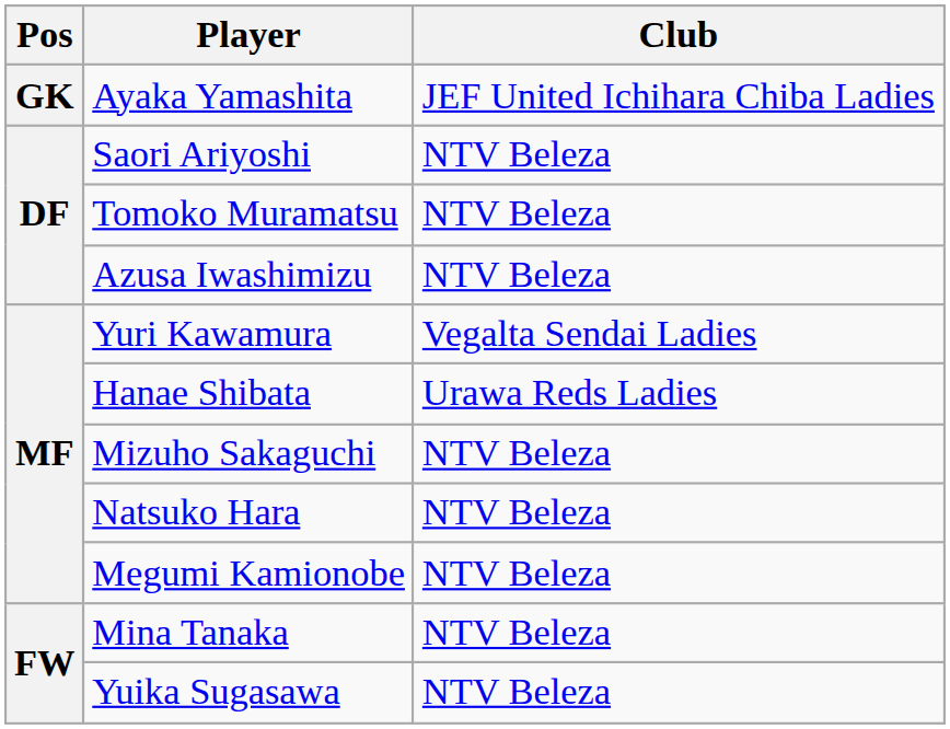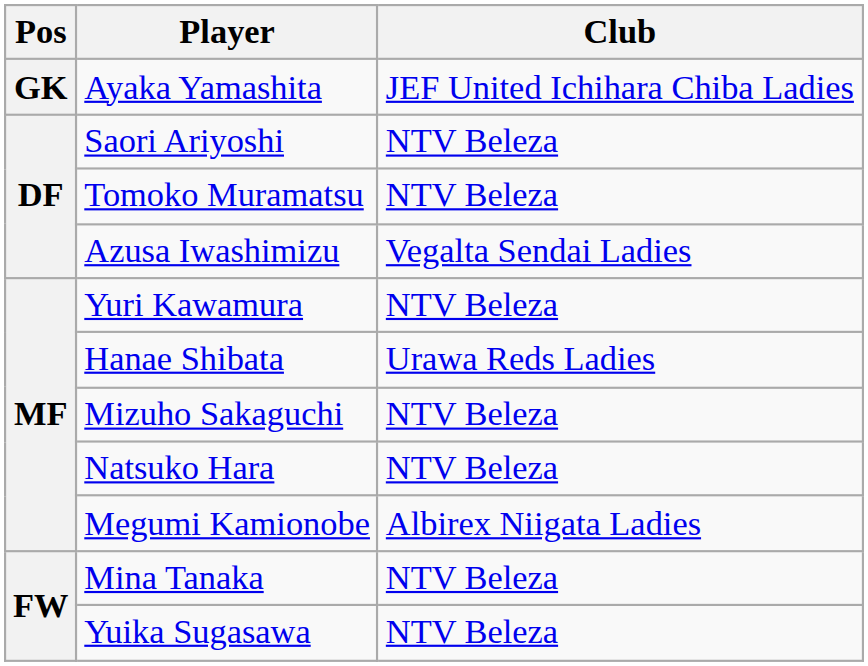Azusa Iwashimizu | Club: NTV Beleza -> Vegalta Sendai Ladies
Yuri Kawamura | Club: Vegalta Sendai Ladies -> NTV Beleza
Megumi Kamionobe | Club: NTV Beleza -> Albirex Niigata Ladies
